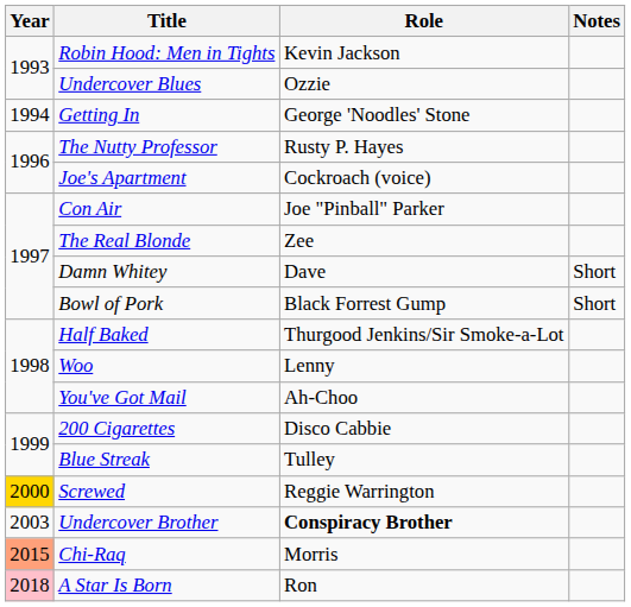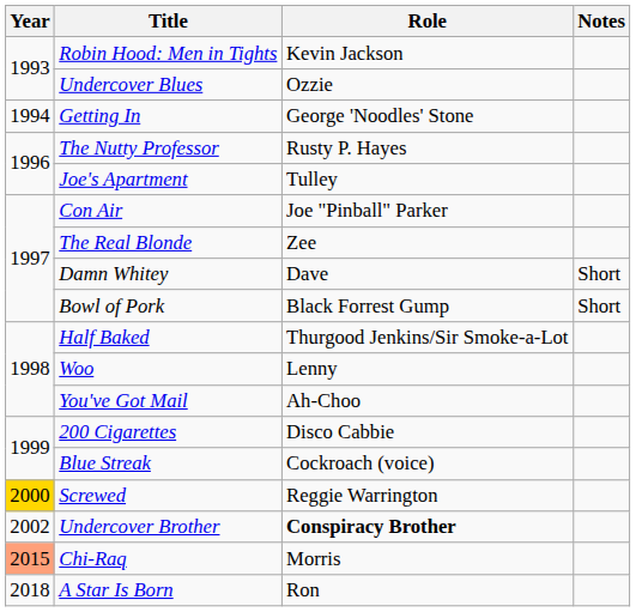Joe's Apartment | Role: Cockroach (voice) -> Tulley
Blue Streak | Role: Tulley -> Cockroach (voice)
Undercover Brother | Year: 2003 -> 2002
A Star Is Born | Year: pink background -> no background
